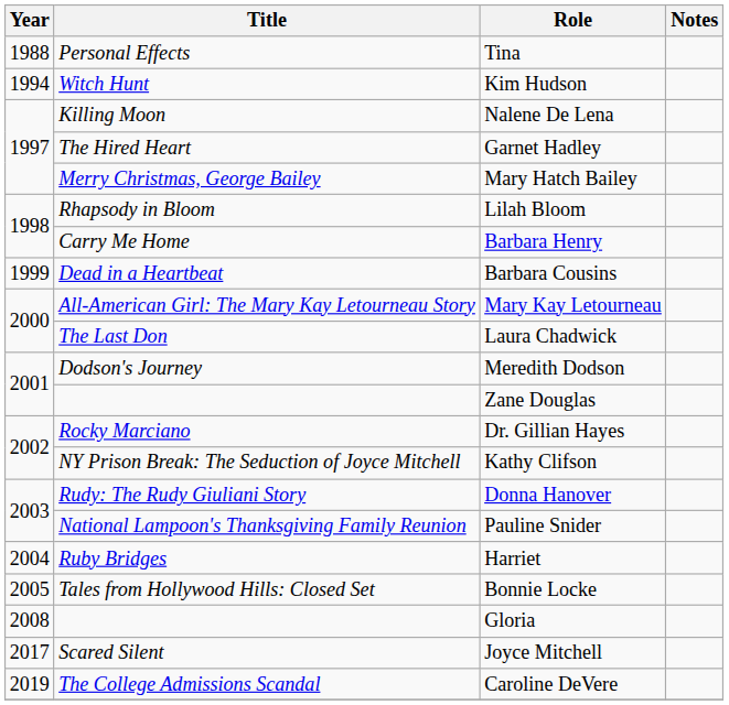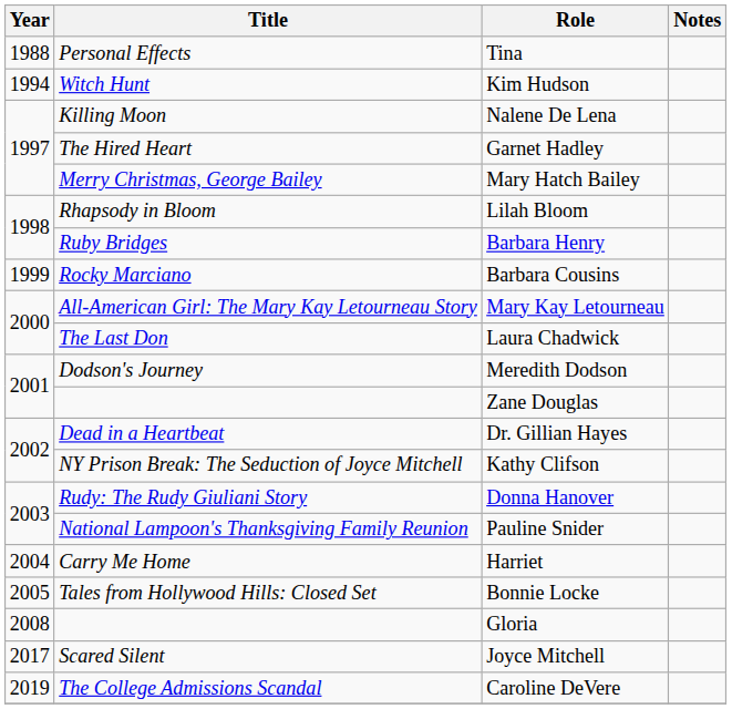Barbara Henry | Title: Carry Me Home -> Ruby Bridges
Barbara Cousins | Title: Dead in a Heartbeat -> Rocky Marciano
Dr. Gillian Hayes | Title: Rocky Marciano -> Dead in a Heartbeat
Harriet | Title: Ruby Bridges -> Carry Me Home
